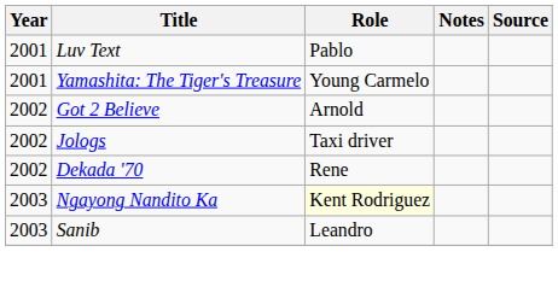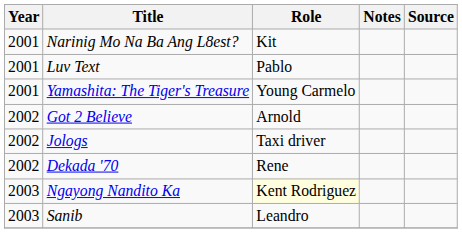+ row: 2001 | Narinig Mo Na Ba Ang L8est? | Kit
